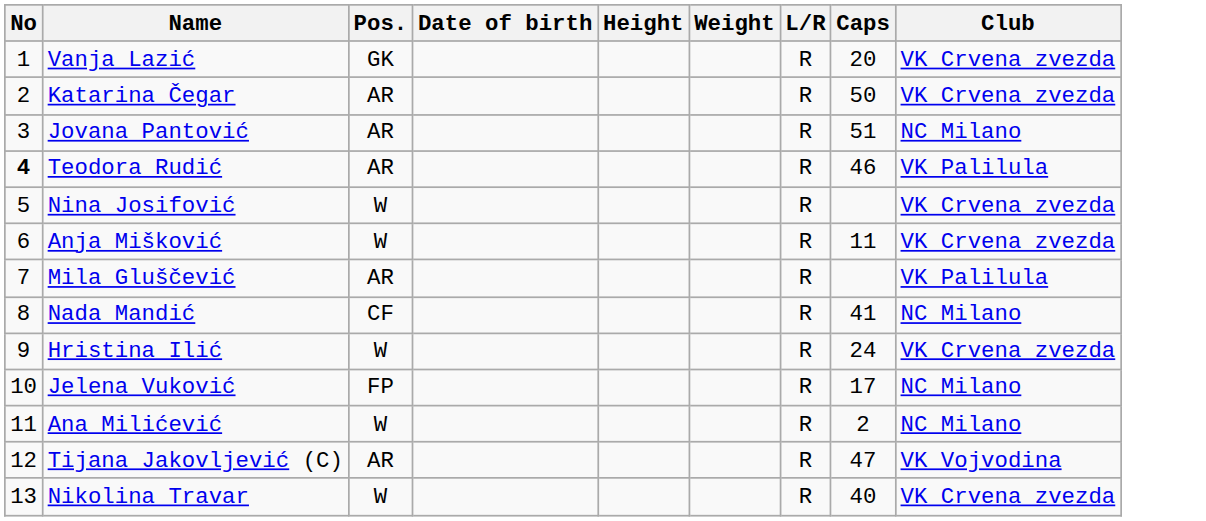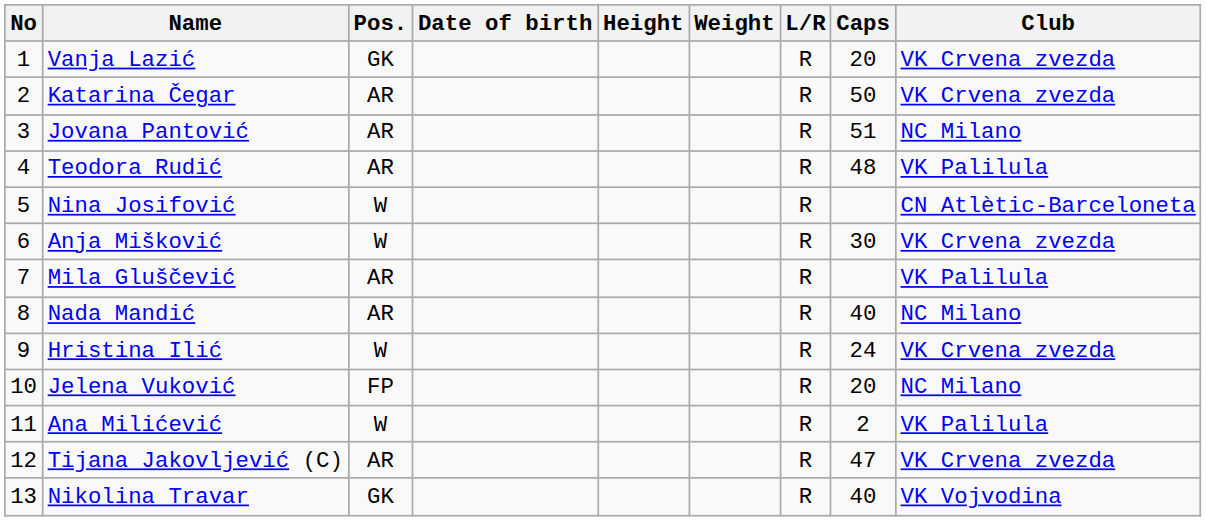Teodora Rudić | No: bold -> normal
Teodora Rudić | Caps: 46 -> 48
Nina Josifović | Club: VK Crvena zvezda -> CN Atlètic-Barceloneta
Anja Mišković | Caps: 11 -> 30
Nada Mandić | Pos.: CF -> AR
Nada Mandić | Caps: 41 -> 40
Jelena Vuković | Caps: 17 -> 20
Ana Milićević | Club: NC Milano -> VK Palilula
Tijana Jakovljević (C) | Club: VK Vojvodina -> VK Crvena zvezda
Nikolina Travar | Pos.: W -> GK
Nikolina Travar | Club: VK Crvena zvezda -> VK Vojvodina
